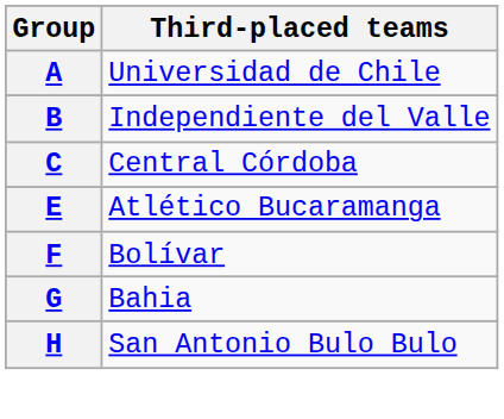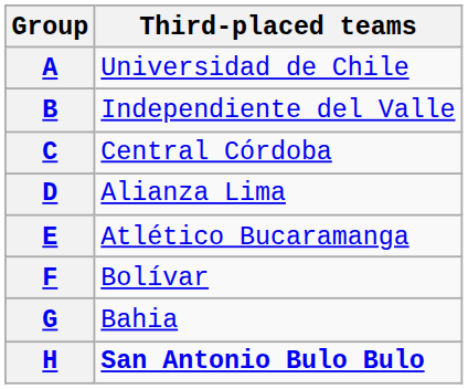+ row: D | Alianza Lima
H | Third-placed teams: normal -> bold
